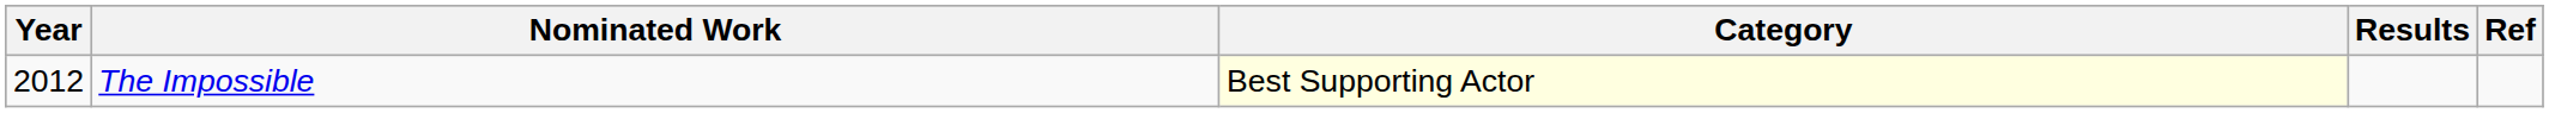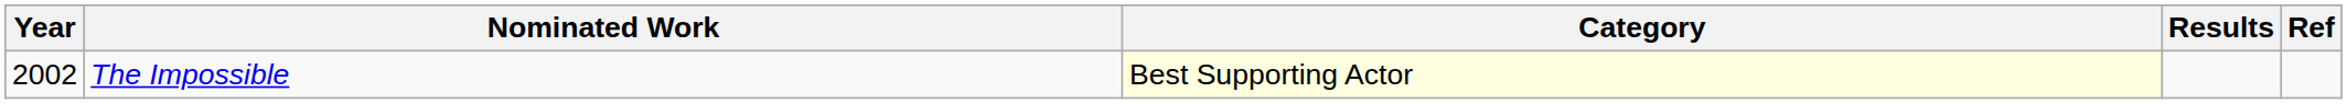The Impossible | Year: 2012 -> 2002
